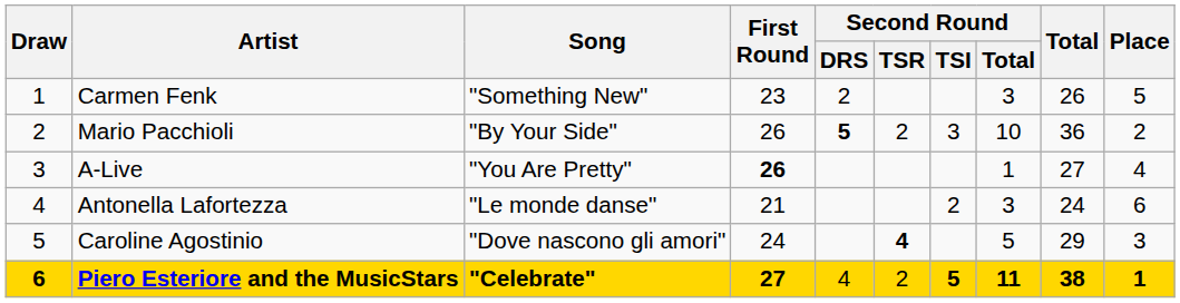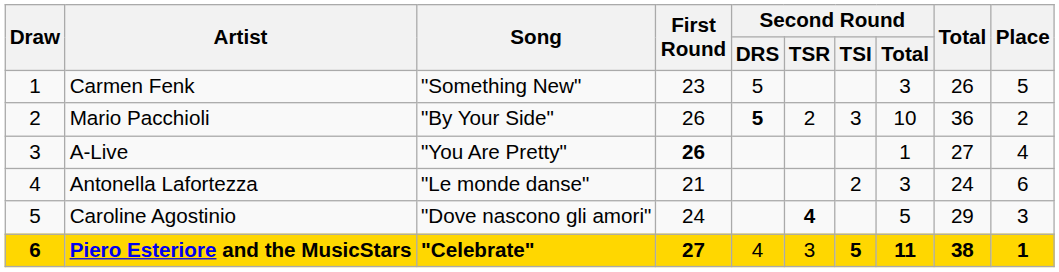Carmen Fenk | Second Round / DRS: 2 -> 5
Piero Esteriore and the MusicStars | Second Round / TSR: 2 -> 3
